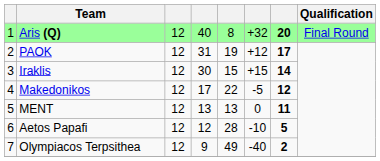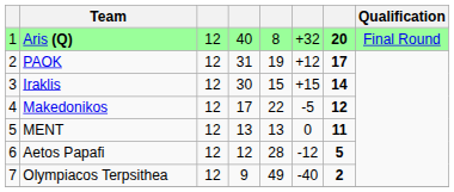Aetos Papafi | column 6: -10 -> -12
